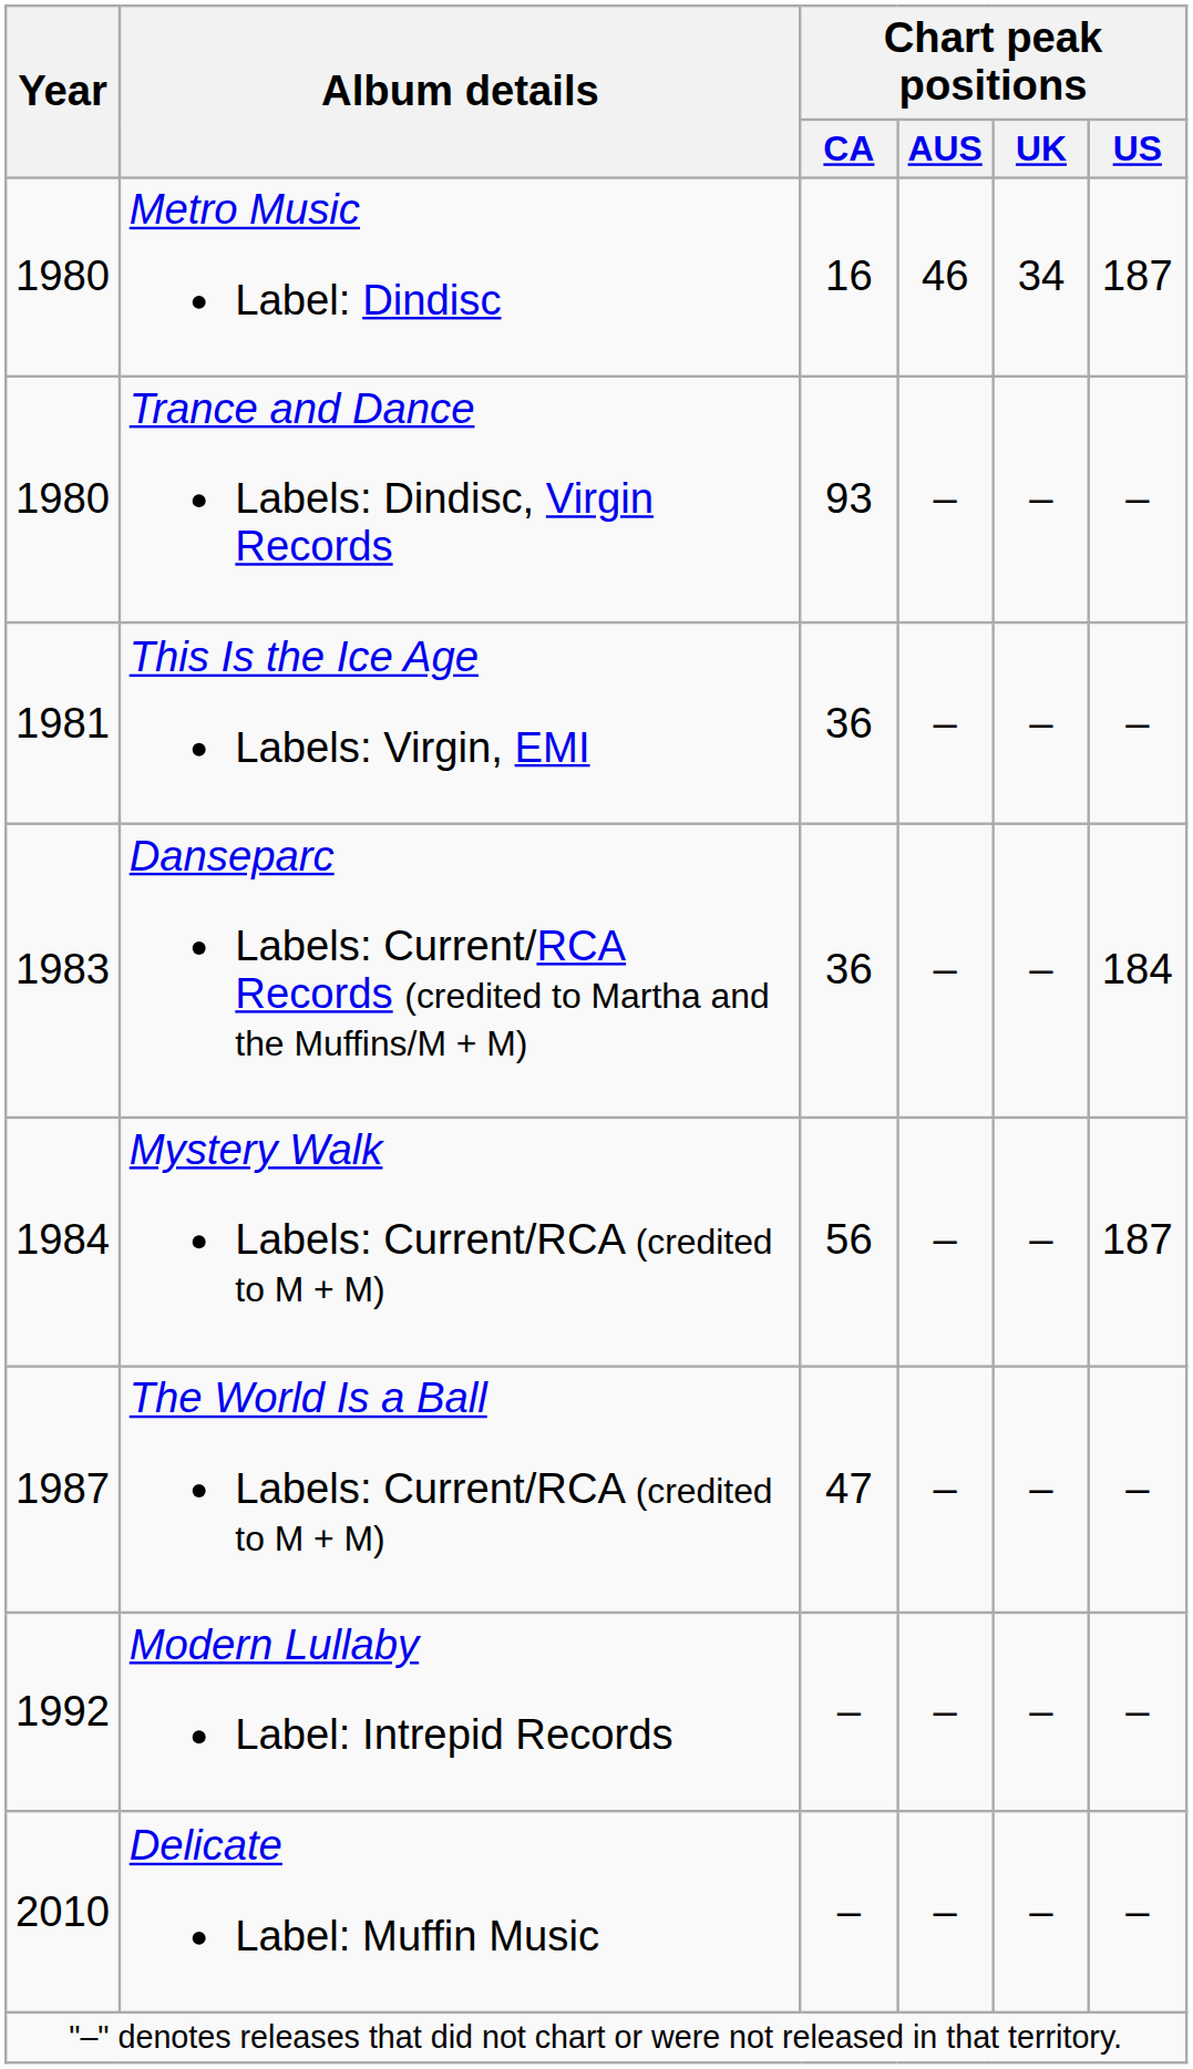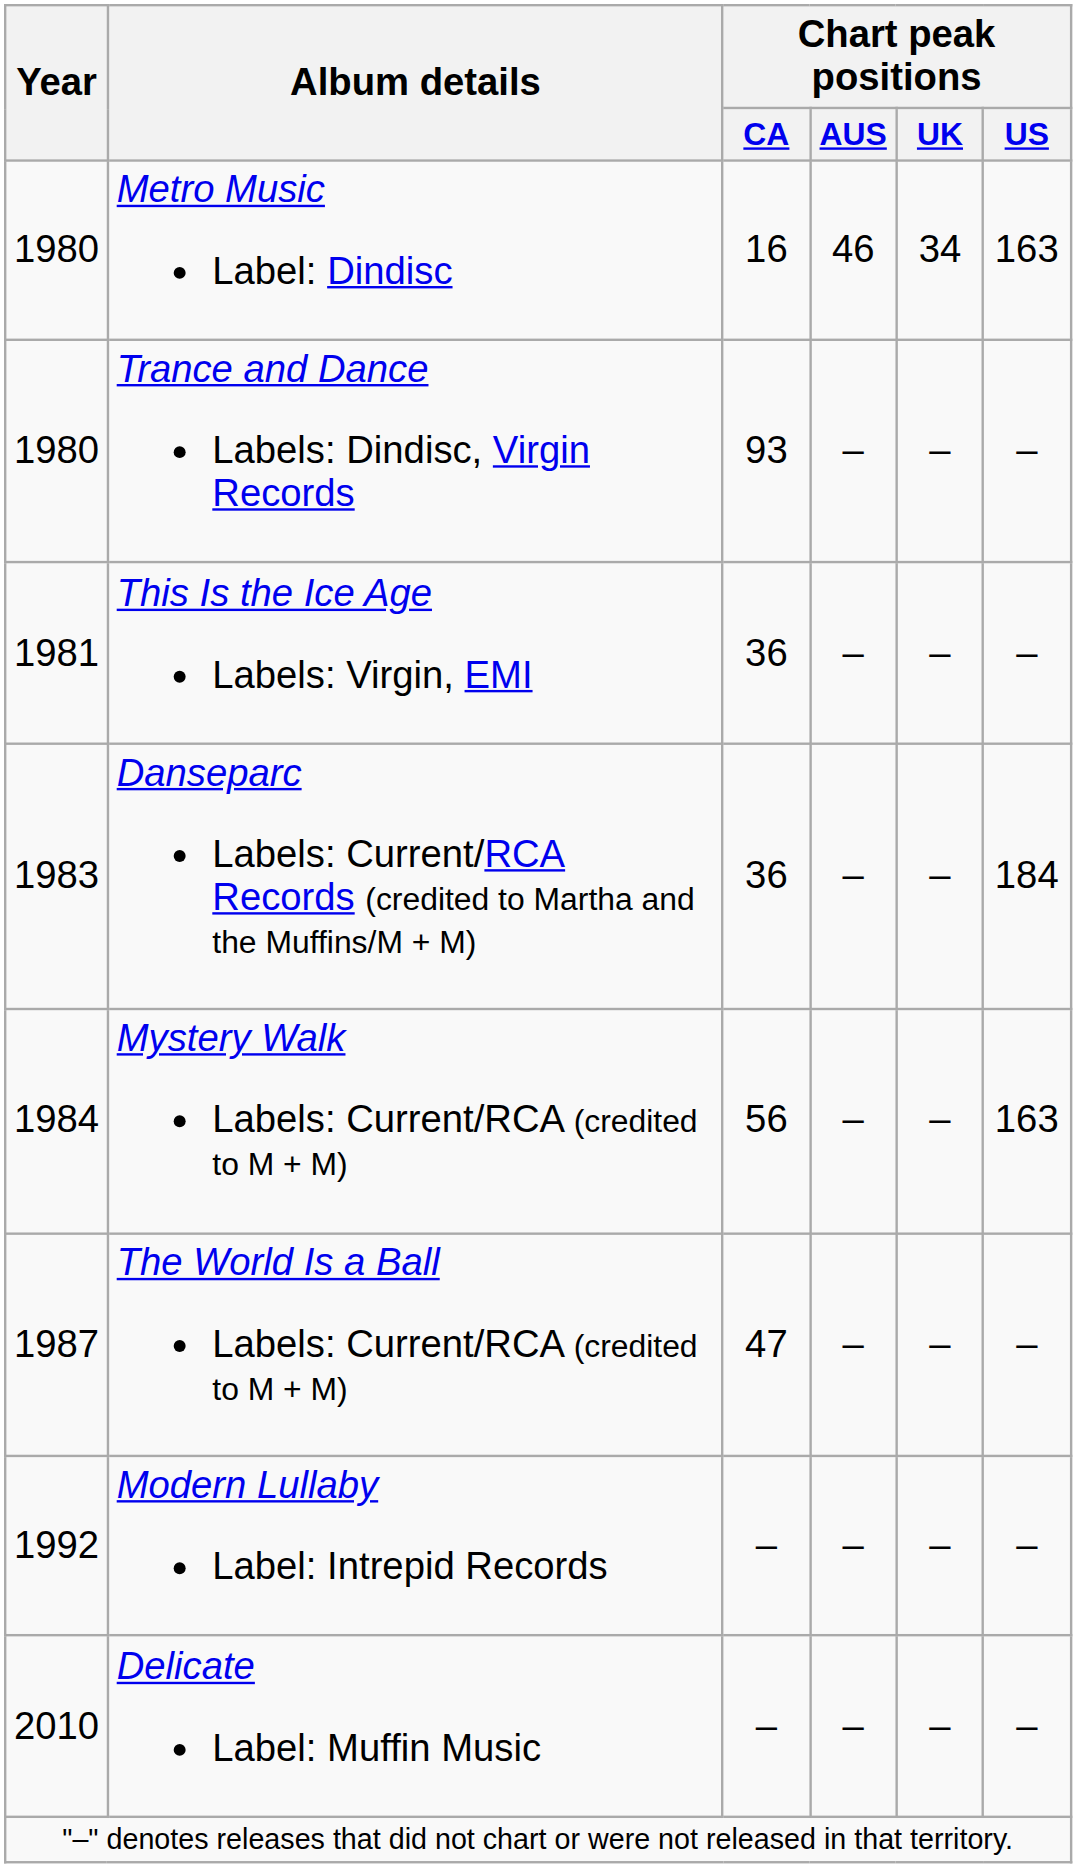Metro Music Label: Dindisc | Chart peak positions / US: 187 -> 163
Mystery Walk Labels: Current/RCA (credited to M + M) | Chart peak positions / US: 187 -> 163
